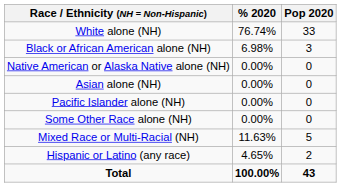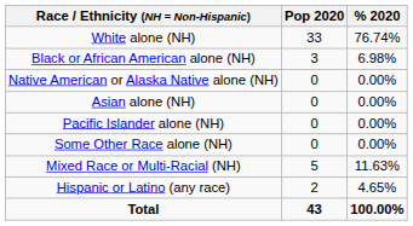columns swapped: Pop 2020 <-> % 2020
